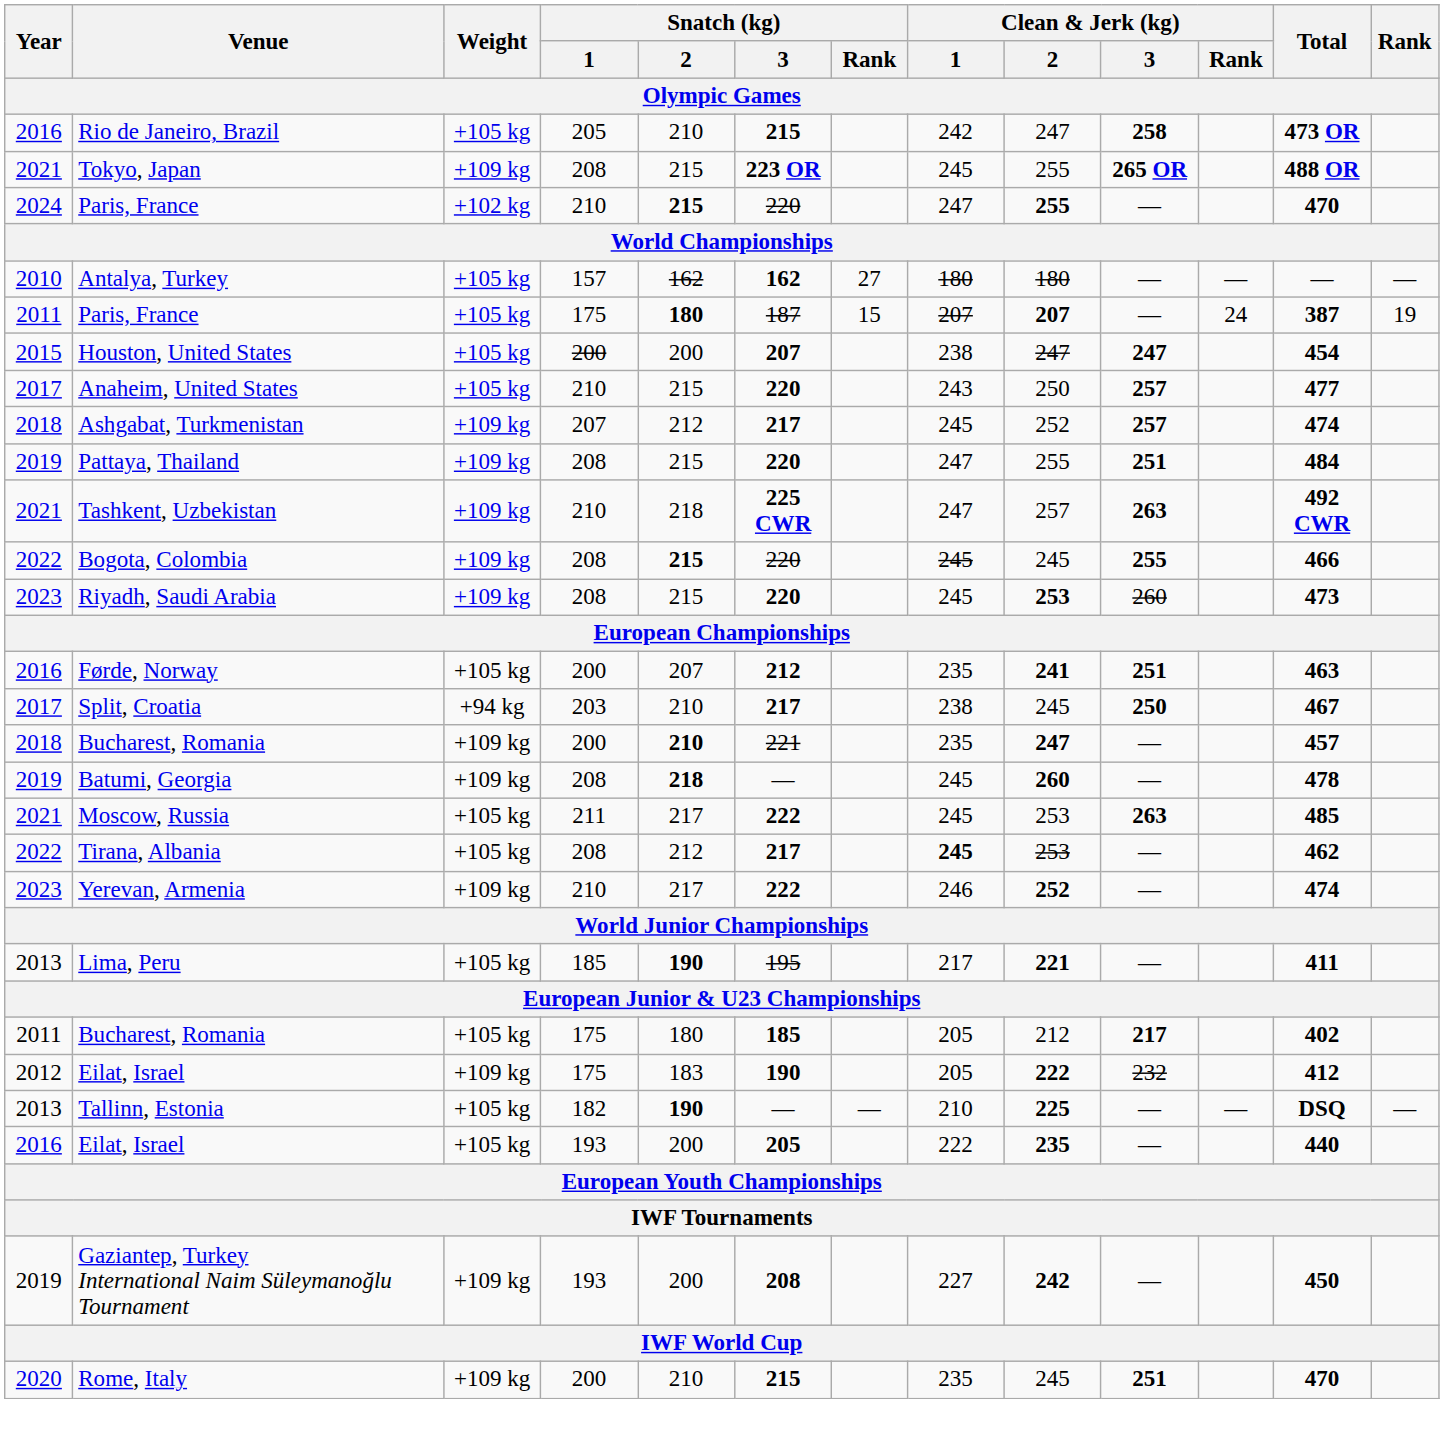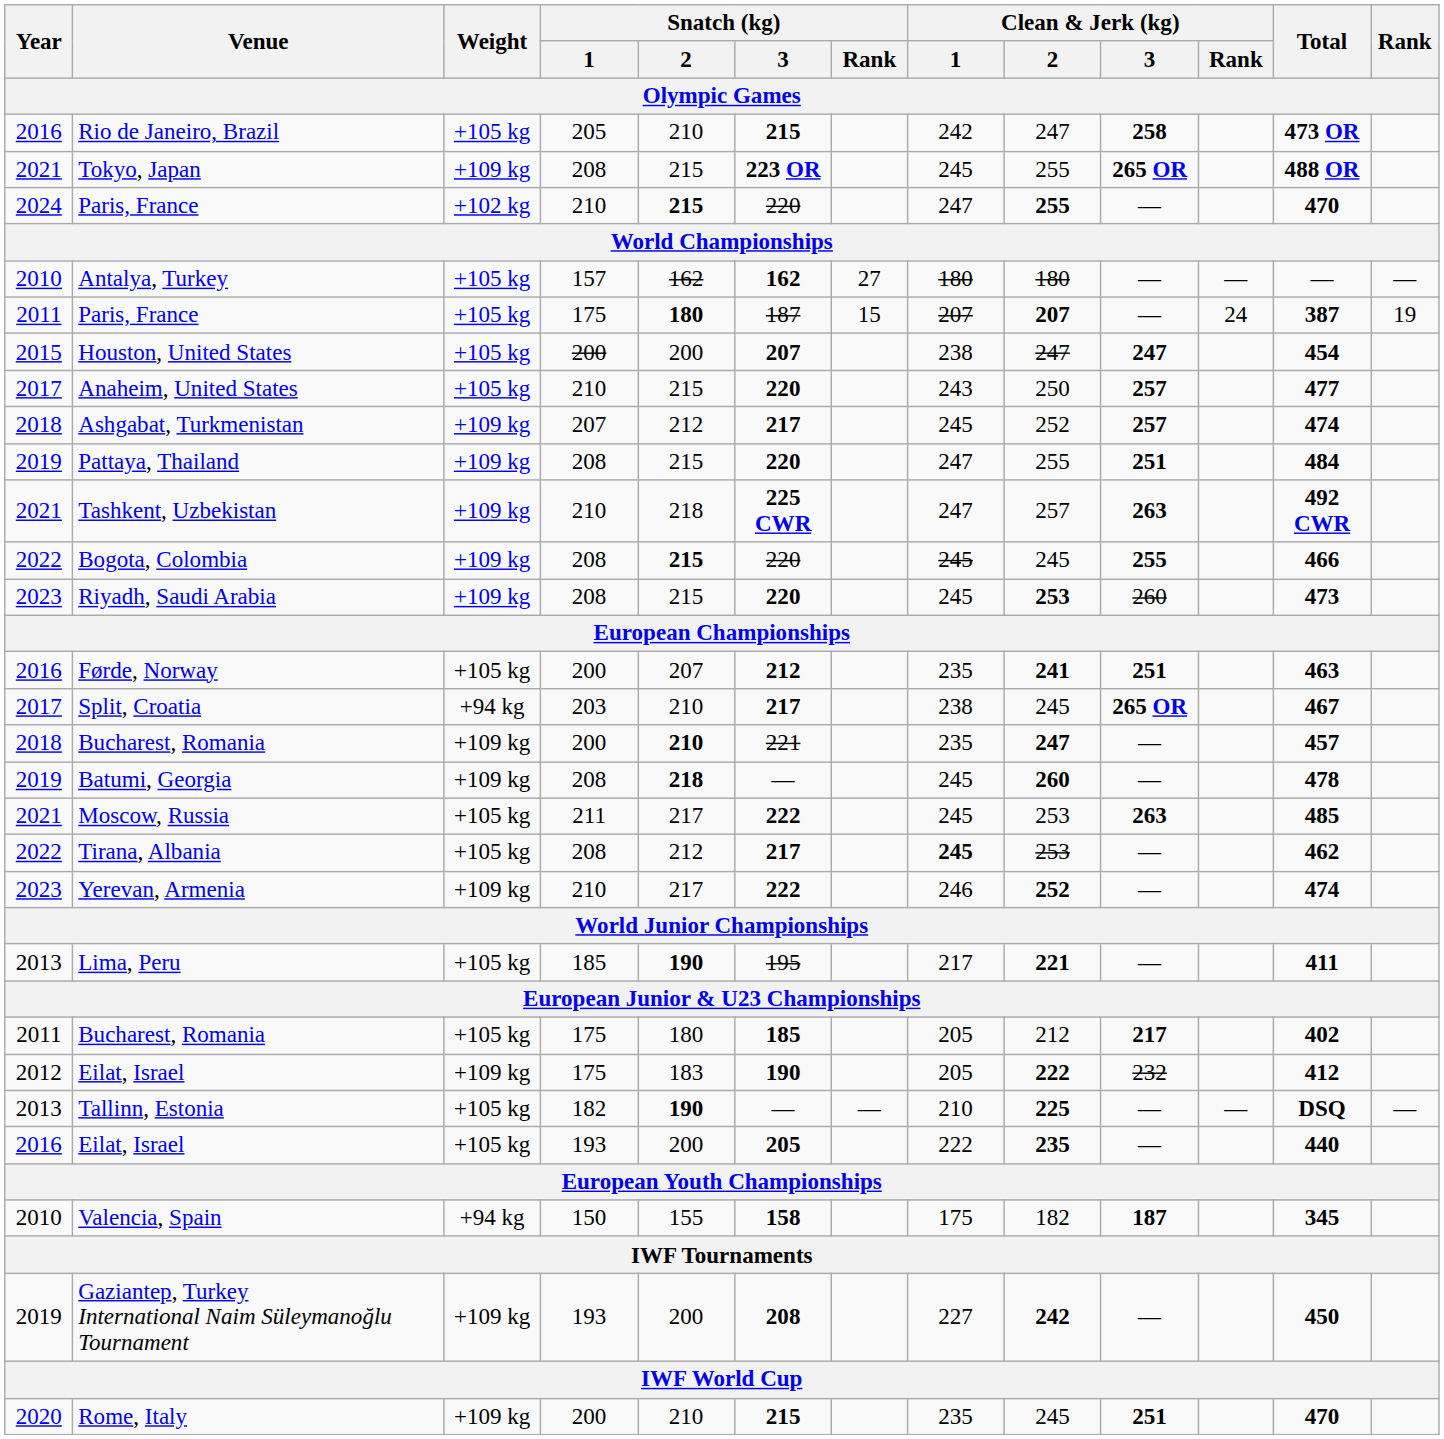Split, Croatia | Clean & Jerk (kg) / 3: 250 -> 265 OR
+ row: 2010 | Valencia, Spain | +94 kg | 150 | 155 | 158 | 175 | 182 | 187 | 345
